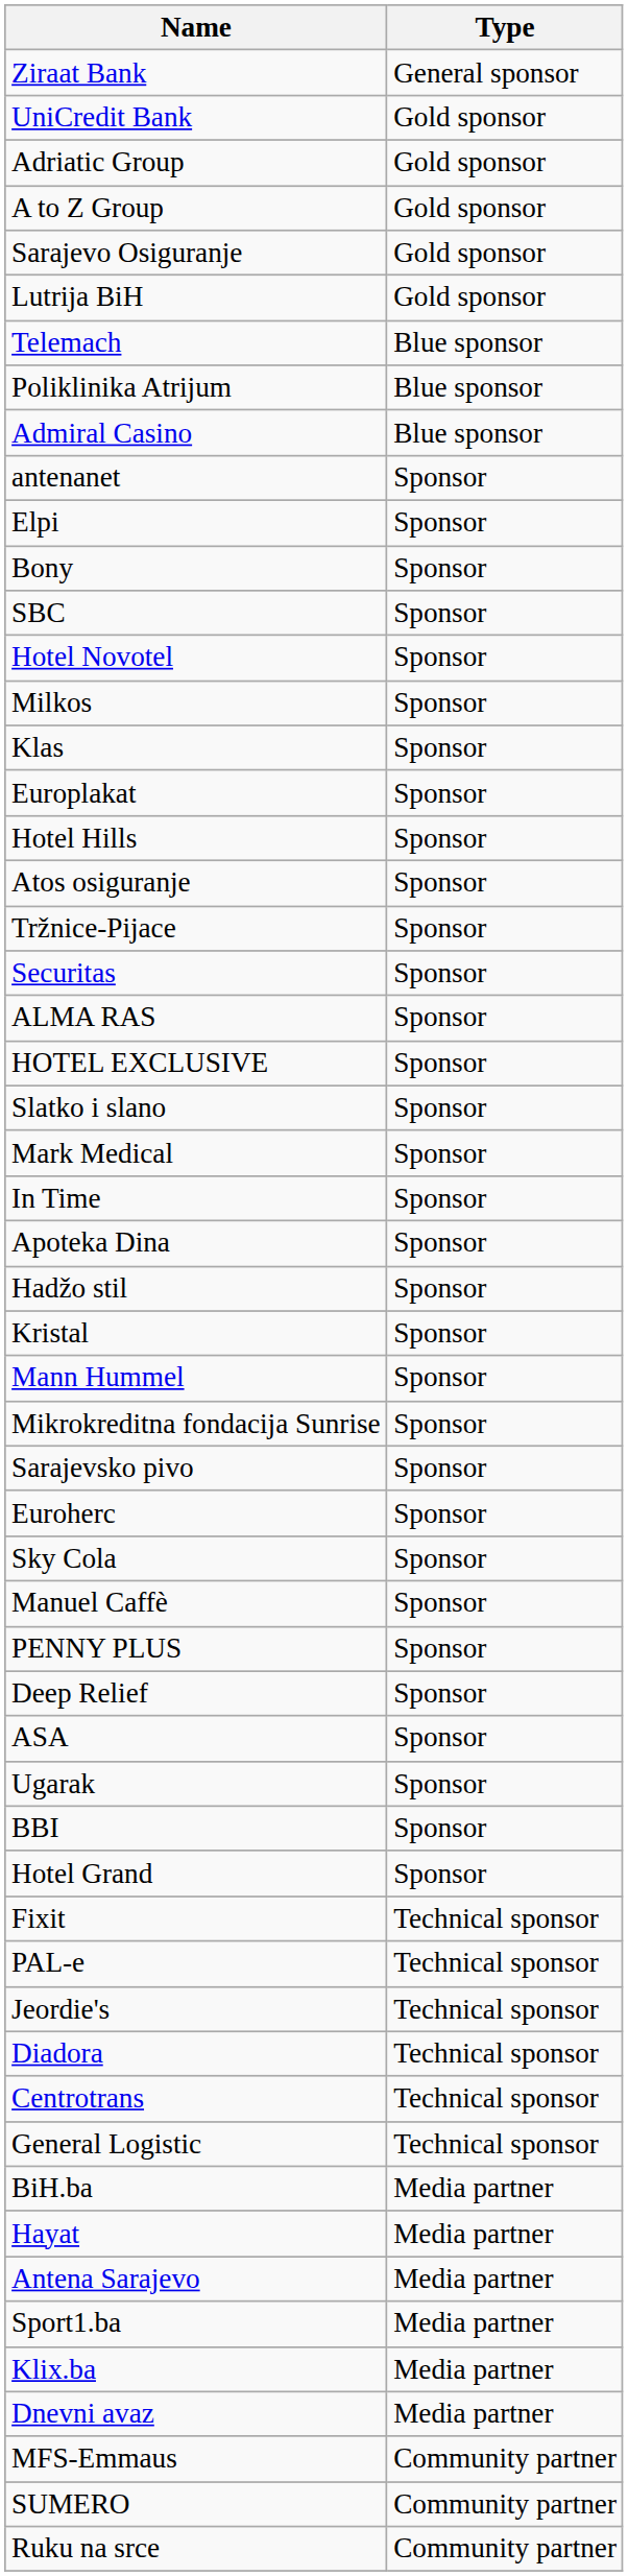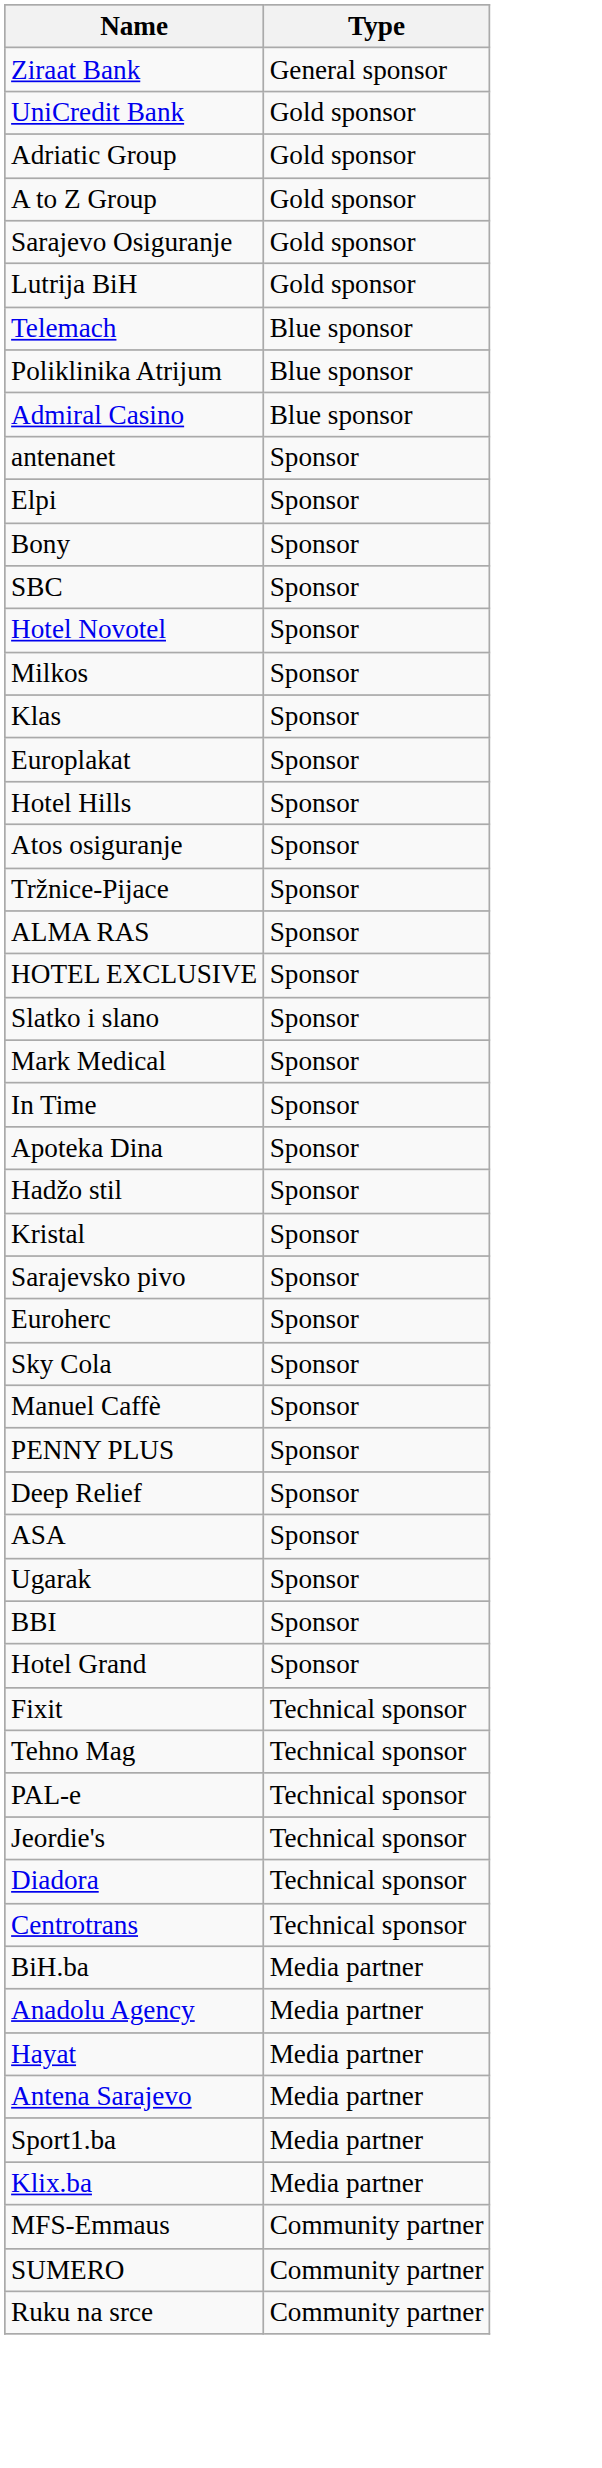- row: Securitas | Sponsor
- row: Mann Hummel | Sponsor
- row: Mikrokreditna fondacija Sunrise | Sponsor
+ row: Tehno Mag | Technical sponsor
- row: General Logistic | Technical sponsor
+ row: Anadolu Agency | Media partner
- row: Dnevni avaz | Media partner
